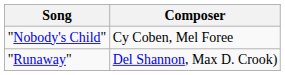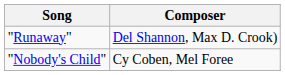rows swapped: "Nobody's Child" <-> "Runaway"
